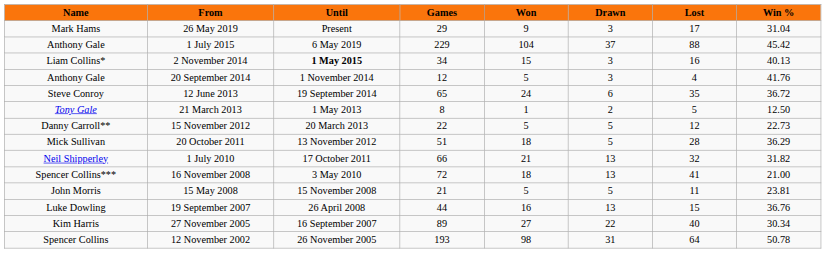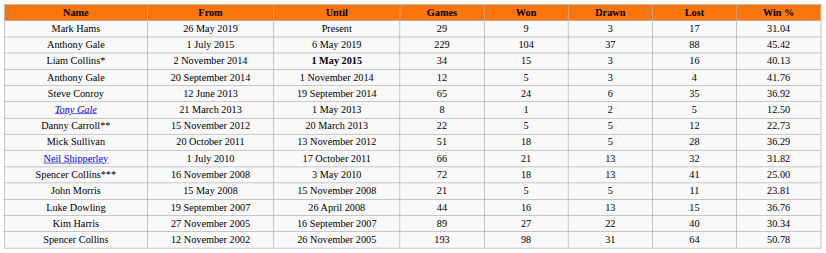12 June 2013 | Win %: 36.72 -> 36.92
16 November 2008 | Win %: 21.00 -> 25.00
